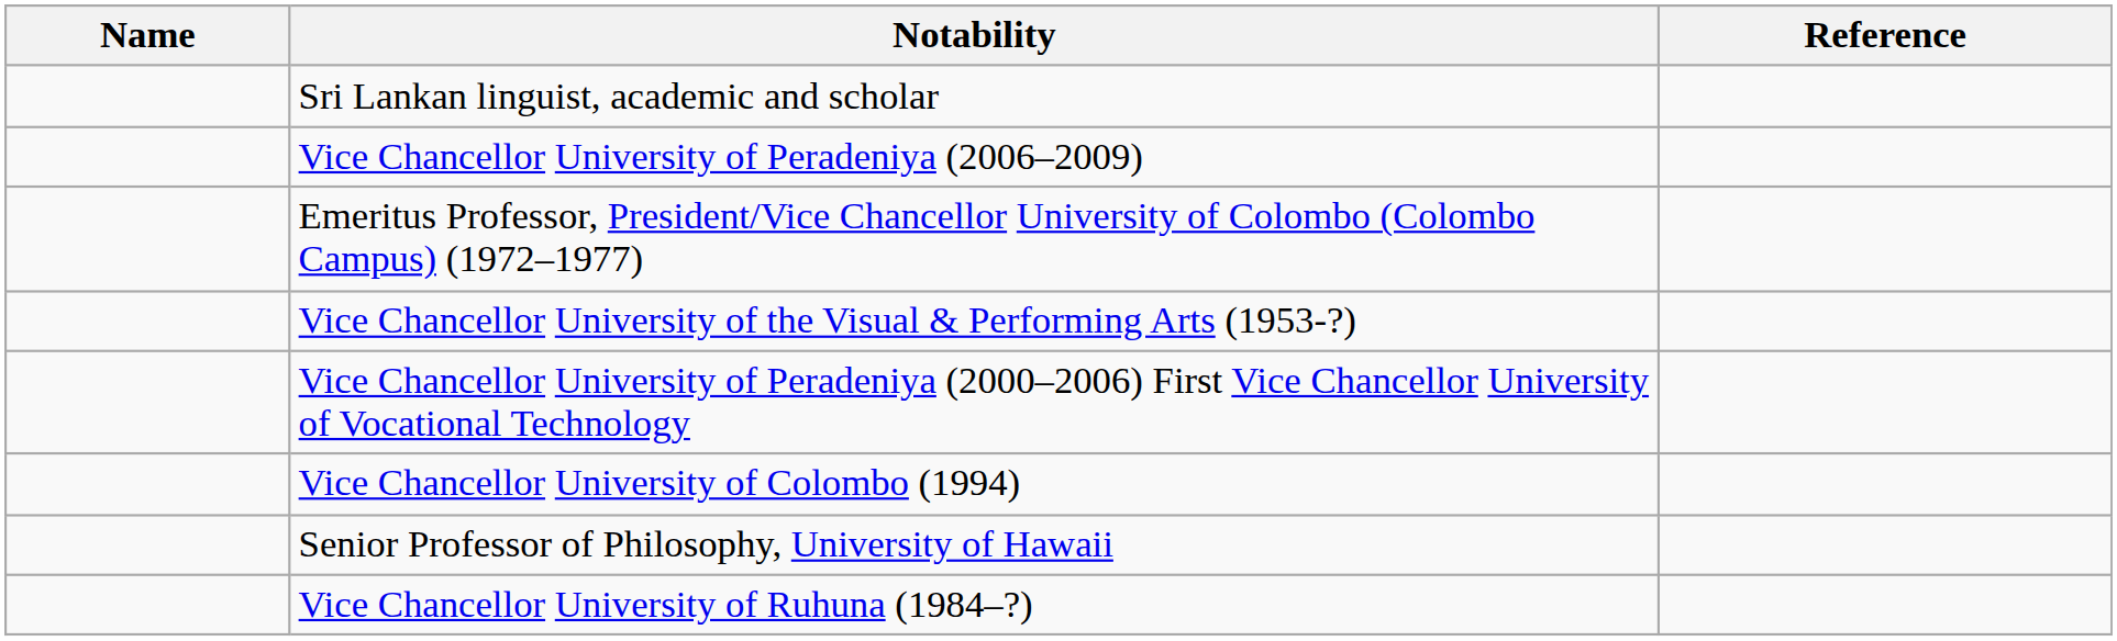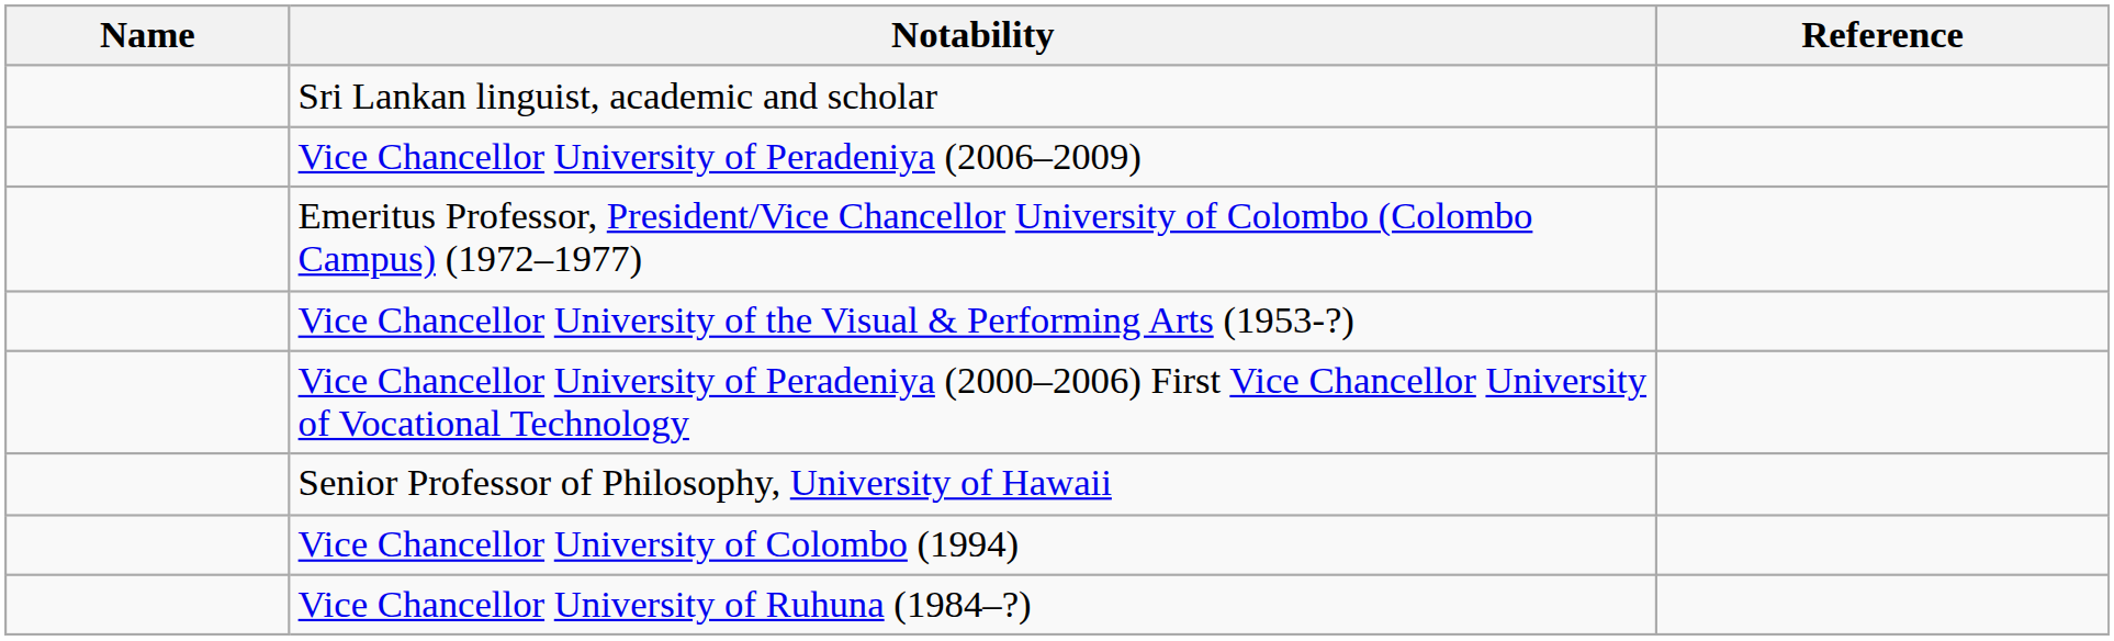rows swapped: Senior Professor of Philosophy, University of Hawaii <-> Vice Chancellor University of Colombo (1994)
